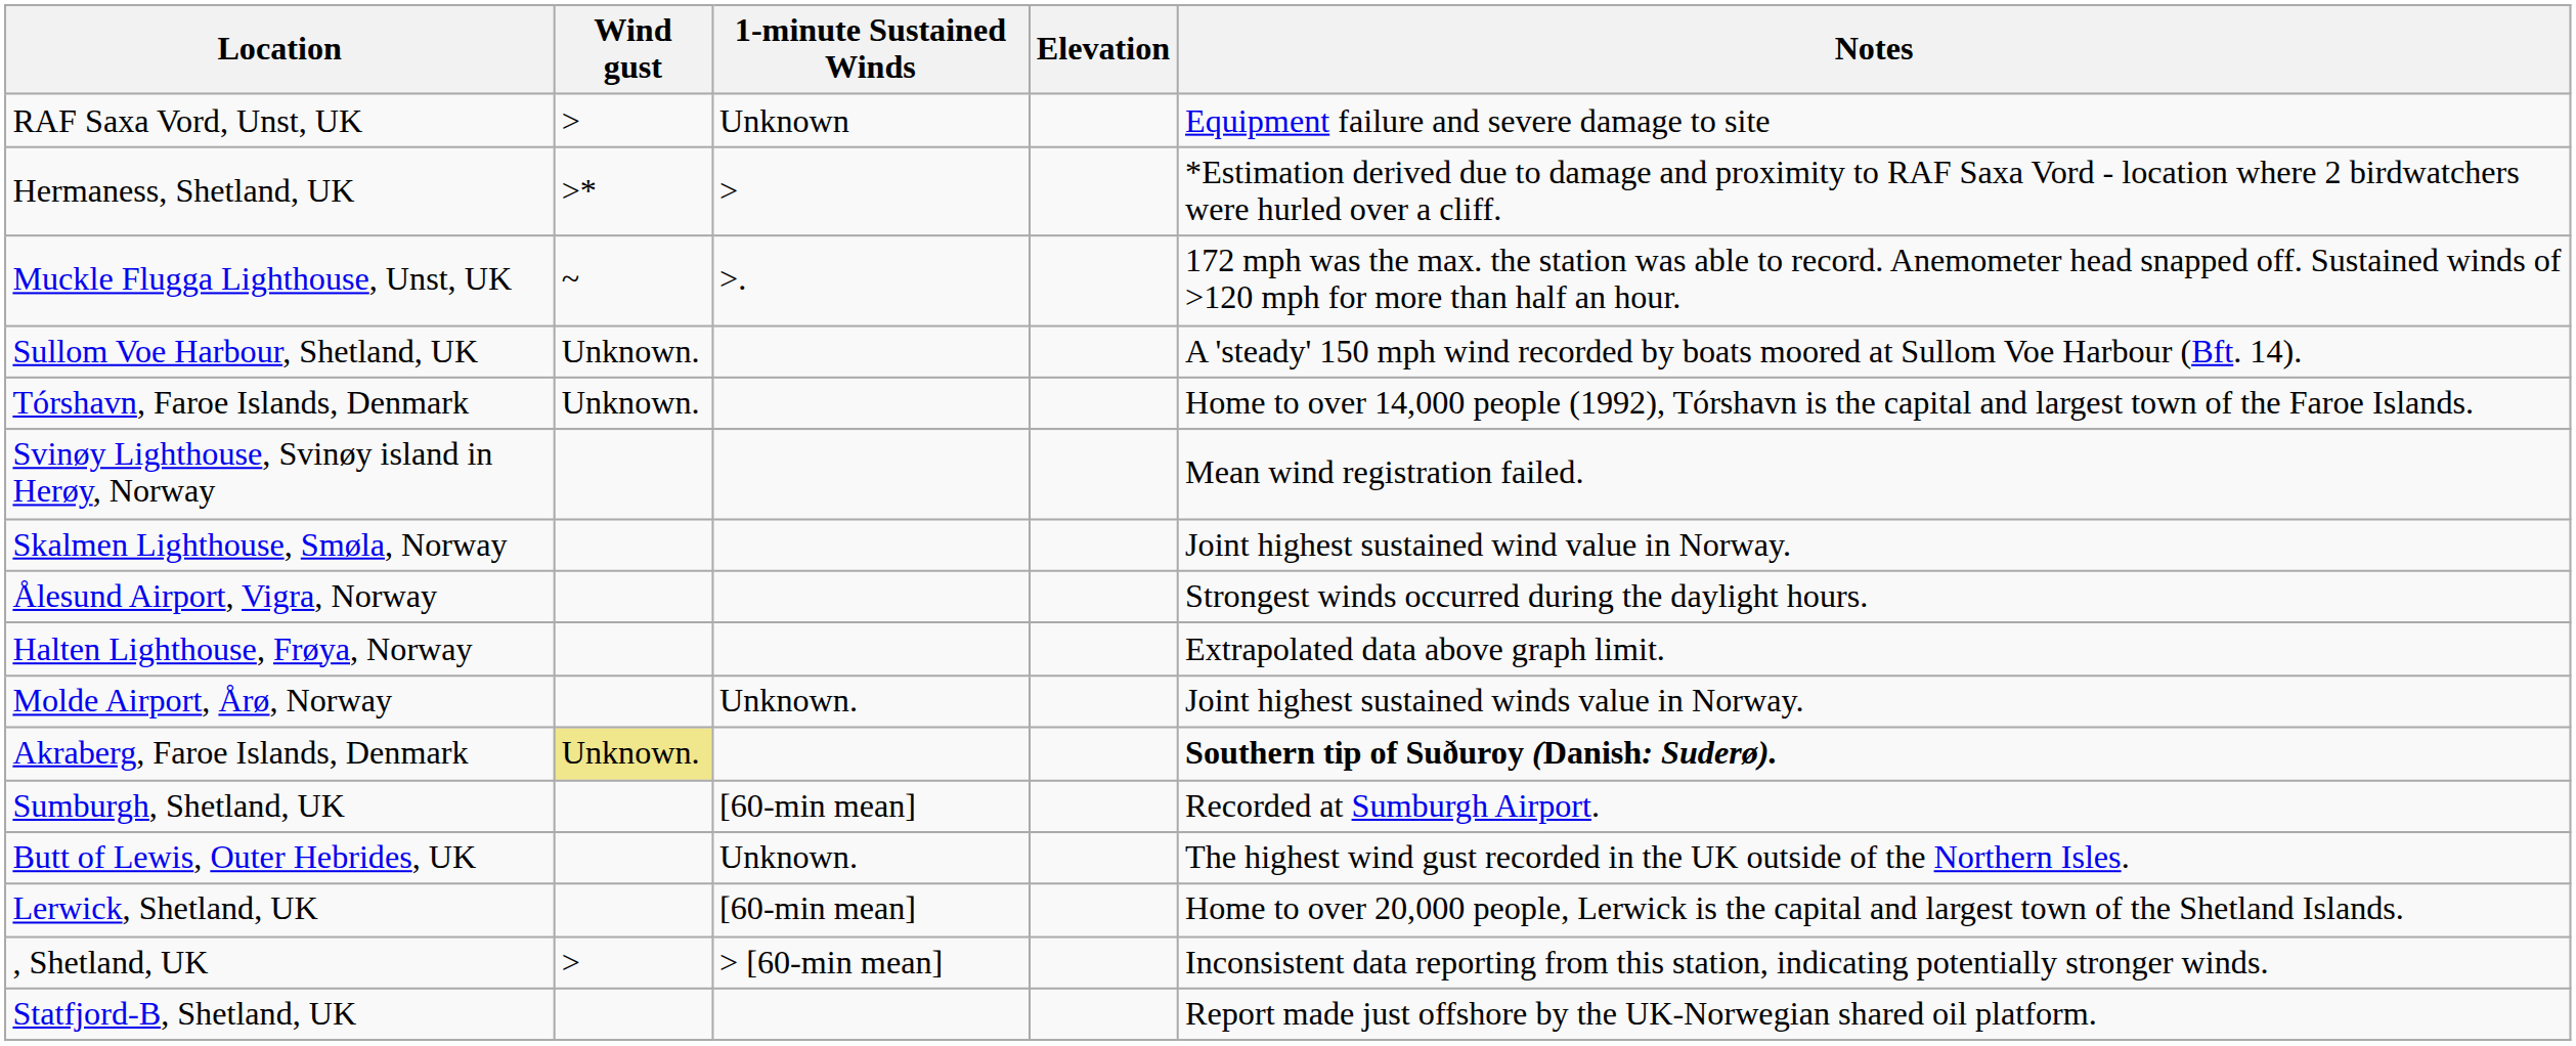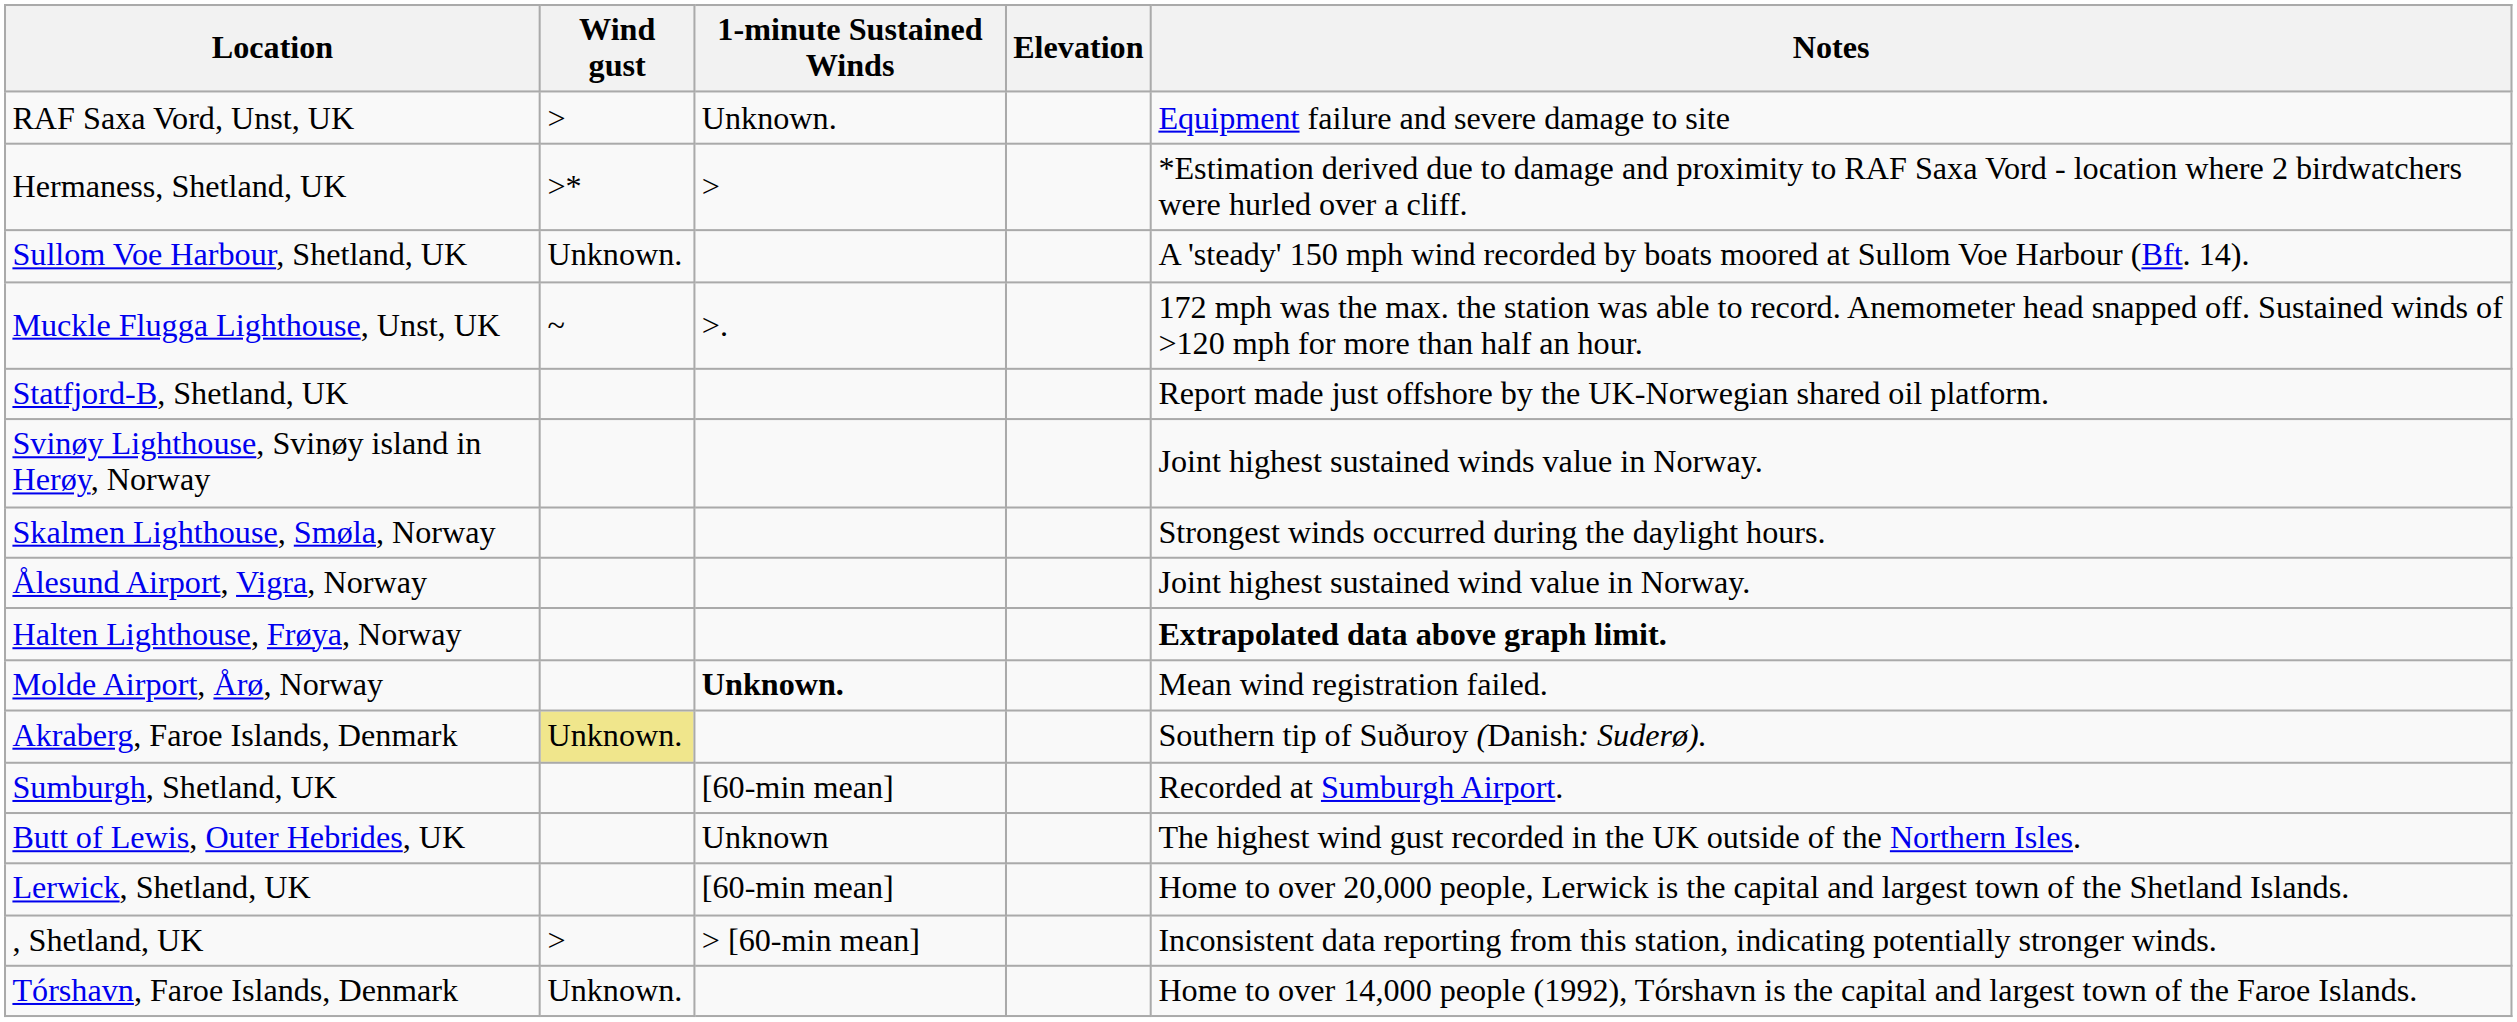RAF Saxa Vord, Unst, UK | 1-minute Sustained Winds: Unknown -> Unknown.
rows swapped: Muckle Flugga Lighthouse, Unst, UK <-> Sullom Voe Harbour, Shetland, UK
rows swapped: Statfjord-B, Shetland, UK <-> Tórshavn, Faroe Islands, Denmark
Svinøy Lighthouse, Svinøy island in Herøy, Norway | Notes: Mean wind registration failed. -> Joint highest sustained winds value in Norway.
Skalmen Lighthouse, Smøla, Norway | Notes: Joint highest sustained wind value in Norway. -> Strongest winds occurred during the daylight hours.
Ålesund Airport, Vigra, Norway | Notes: Strongest winds occurred during the daylight hours. -> Joint highest sustained wind value in Norway.
Halten Lighthouse, Frøya, Norway | Notes: normal -> bold
Molde Airport, Årø, Norway | 1-minute Sustained Winds: normal -> bold
Molde Airport, Årø, Norway | Notes: Joint highest sustained winds value in Norway. -> Mean wind registration failed.
Akraberg, Faroe Islands, Denmark | Notes: bold -> normal
Butt of Lewis, Outer Hebrides, UK | 1-minute Sustained Winds: Unknown. -> Unknown
